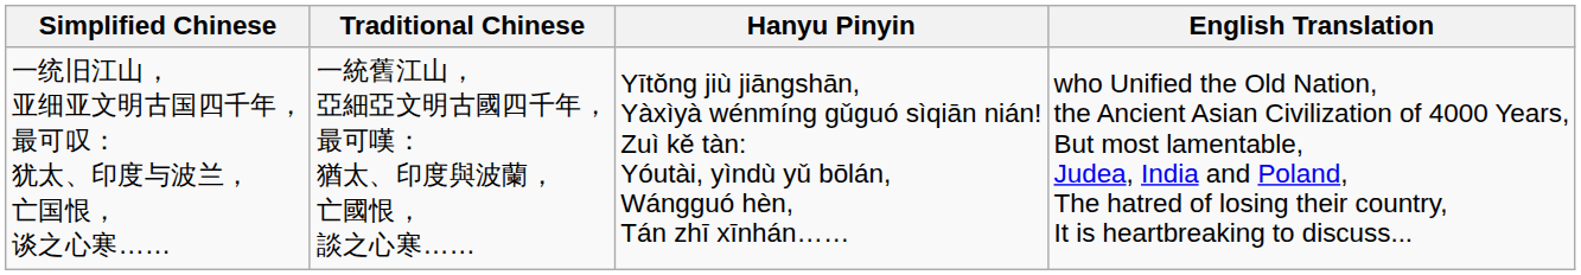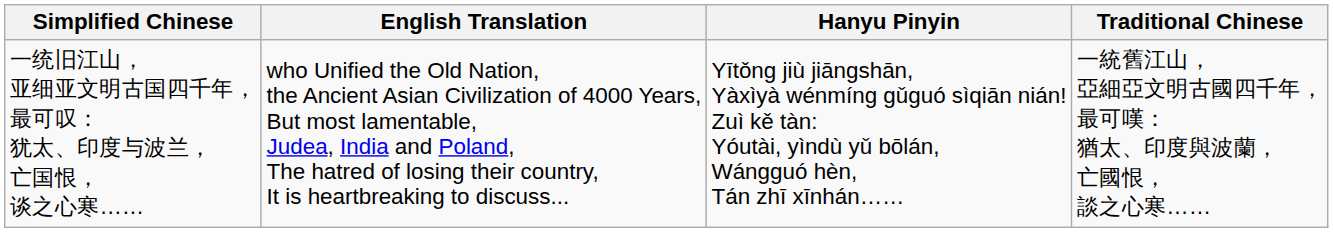columns swapped: Traditional Chinese <-> English Translation
